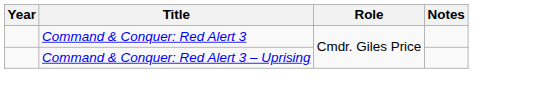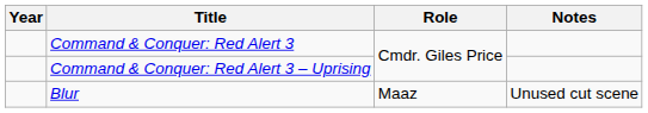+ row: Blur | Maaz | Unused cut scene
